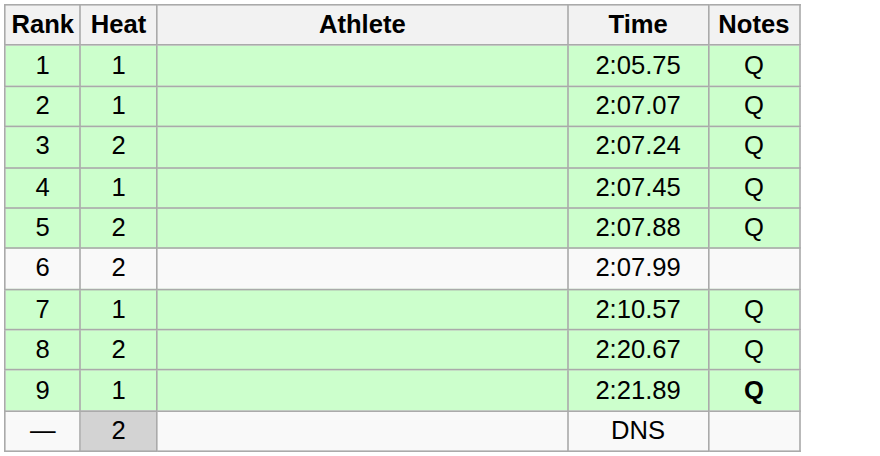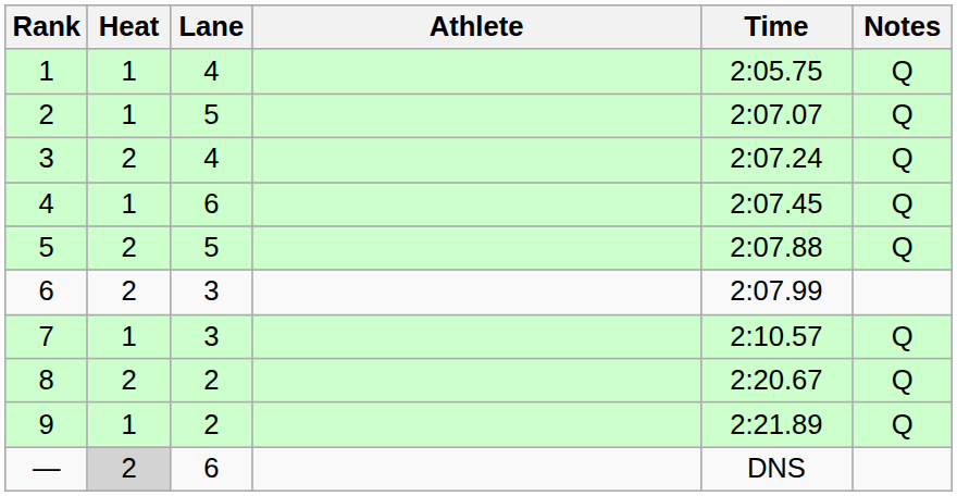+ column: Lane | 4 | 5 | 4 | 6 | 5 | 3 | 3 | 2 | 2 | 6
9 | Notes: bold -> normal
